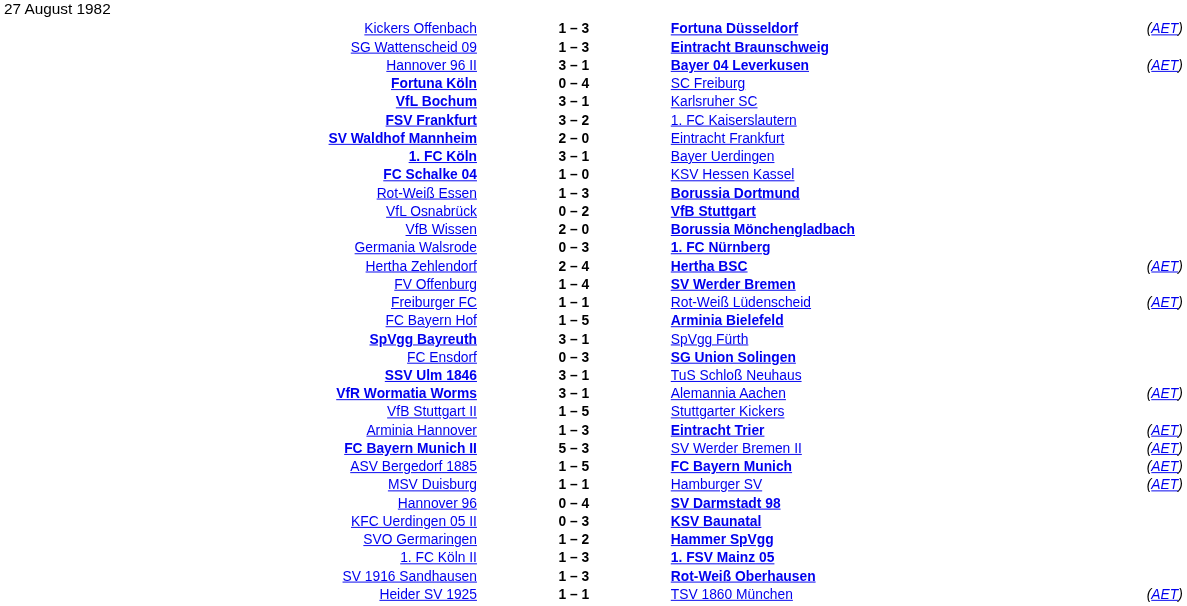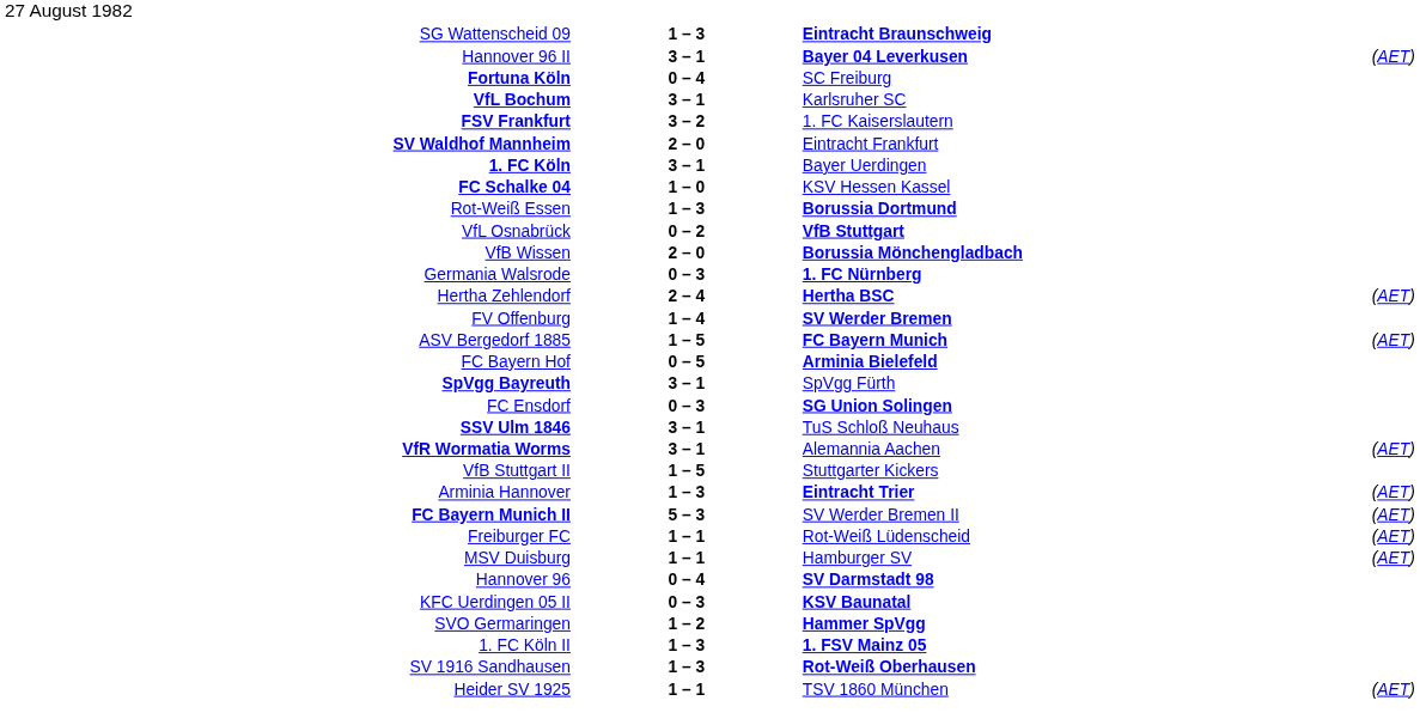- row: Kickers Offenbach | 1 – 3 | Fortuna Düsseldorf | (AET)
rows swapped: ASV Bergedorf 1885 <-> Freiburger FC
FC Bayern Hof | column 2: 1 – 5 -> 0 – 5
